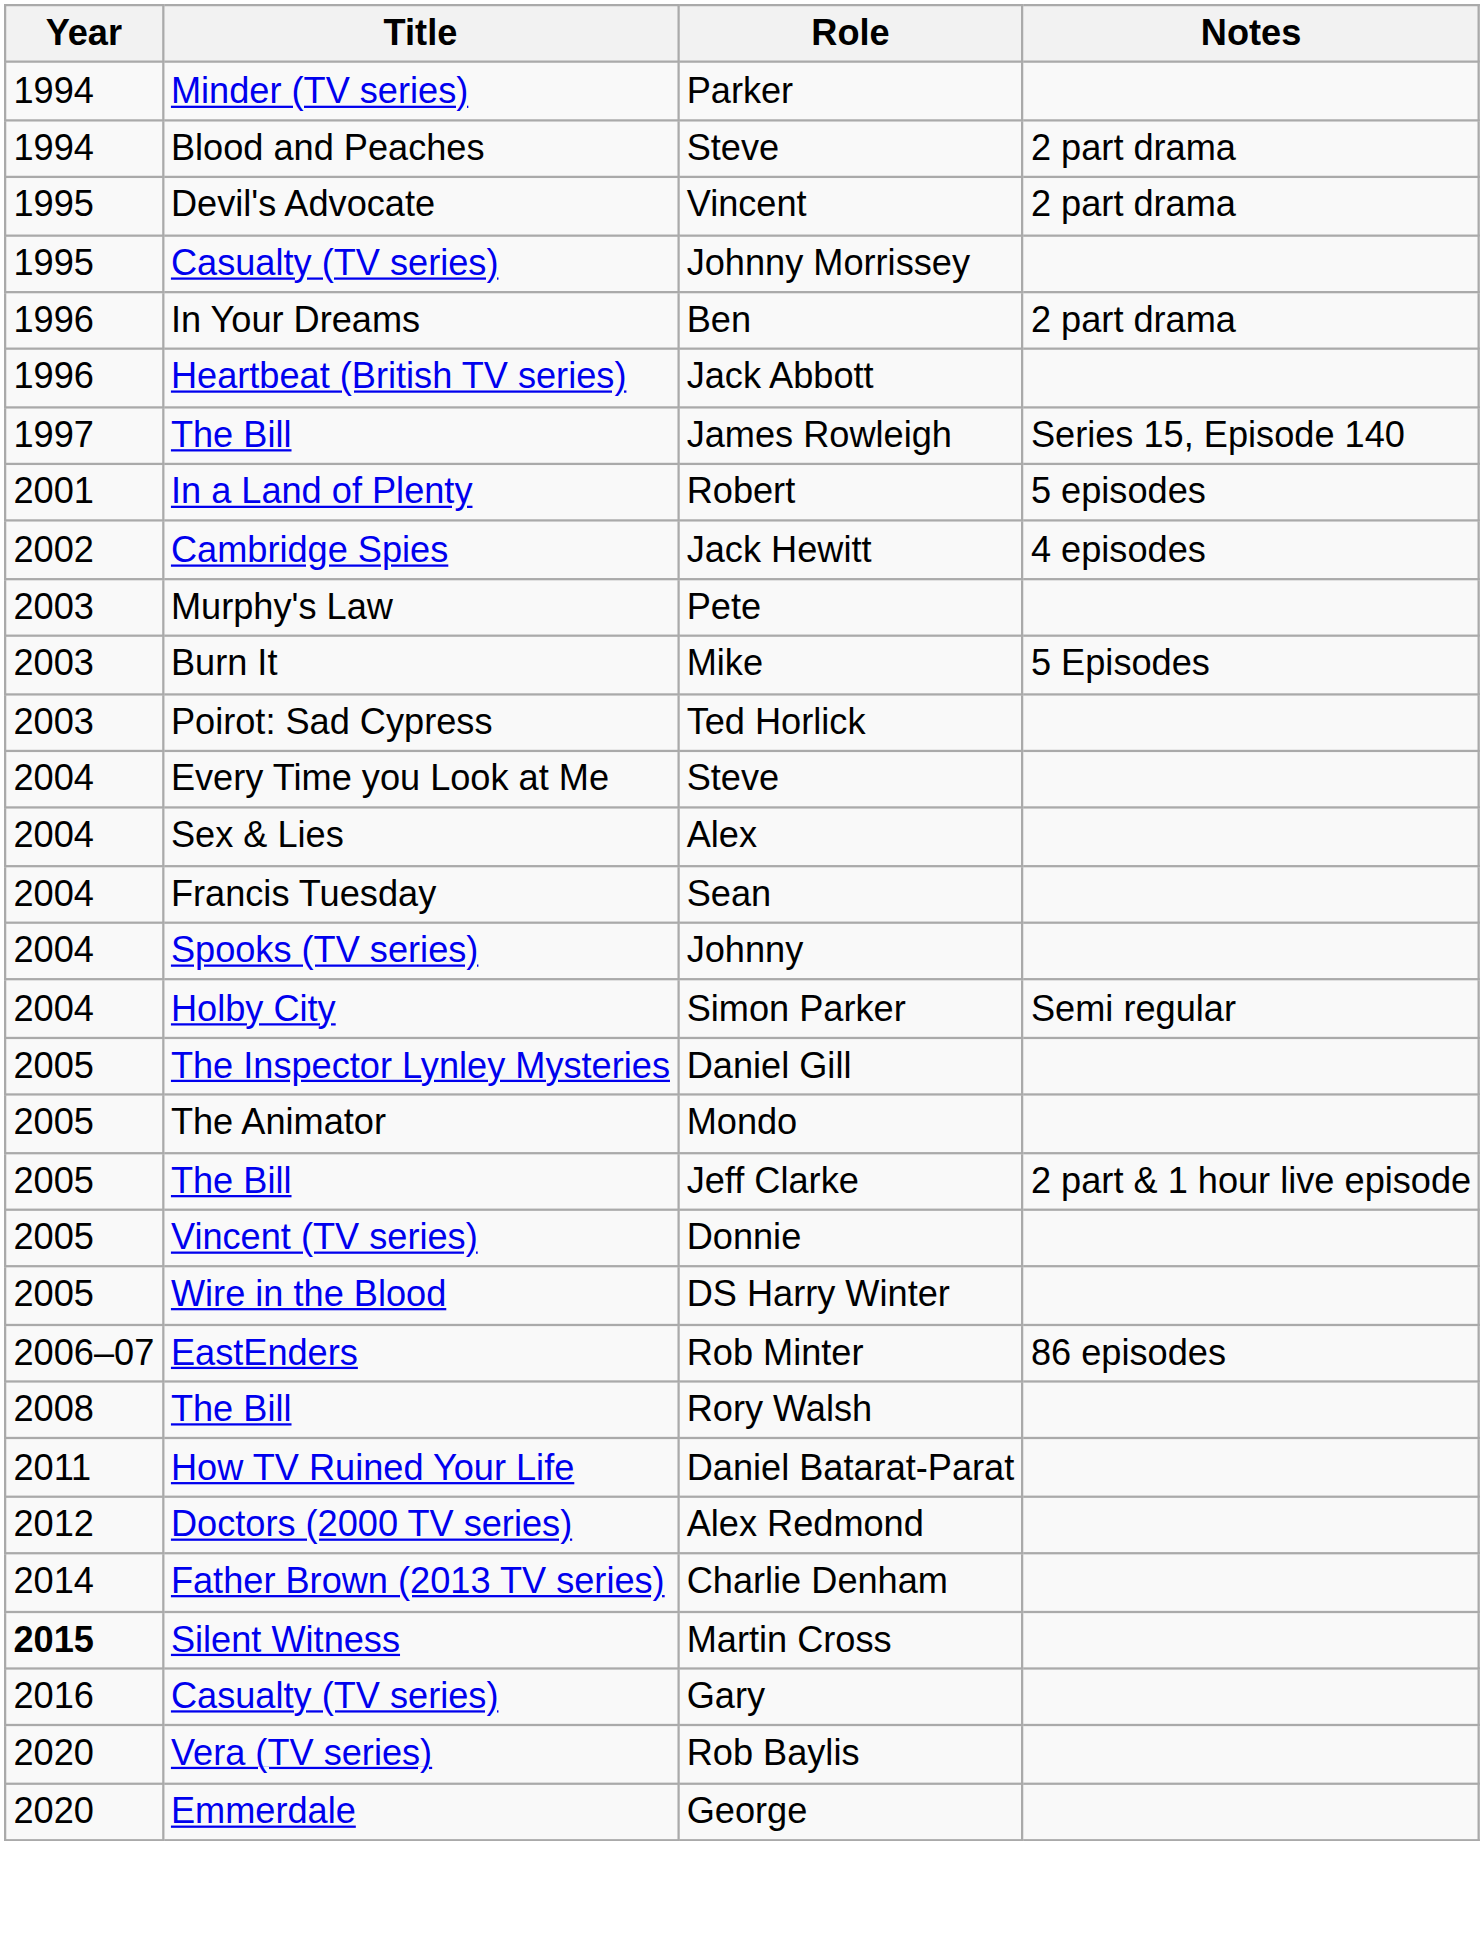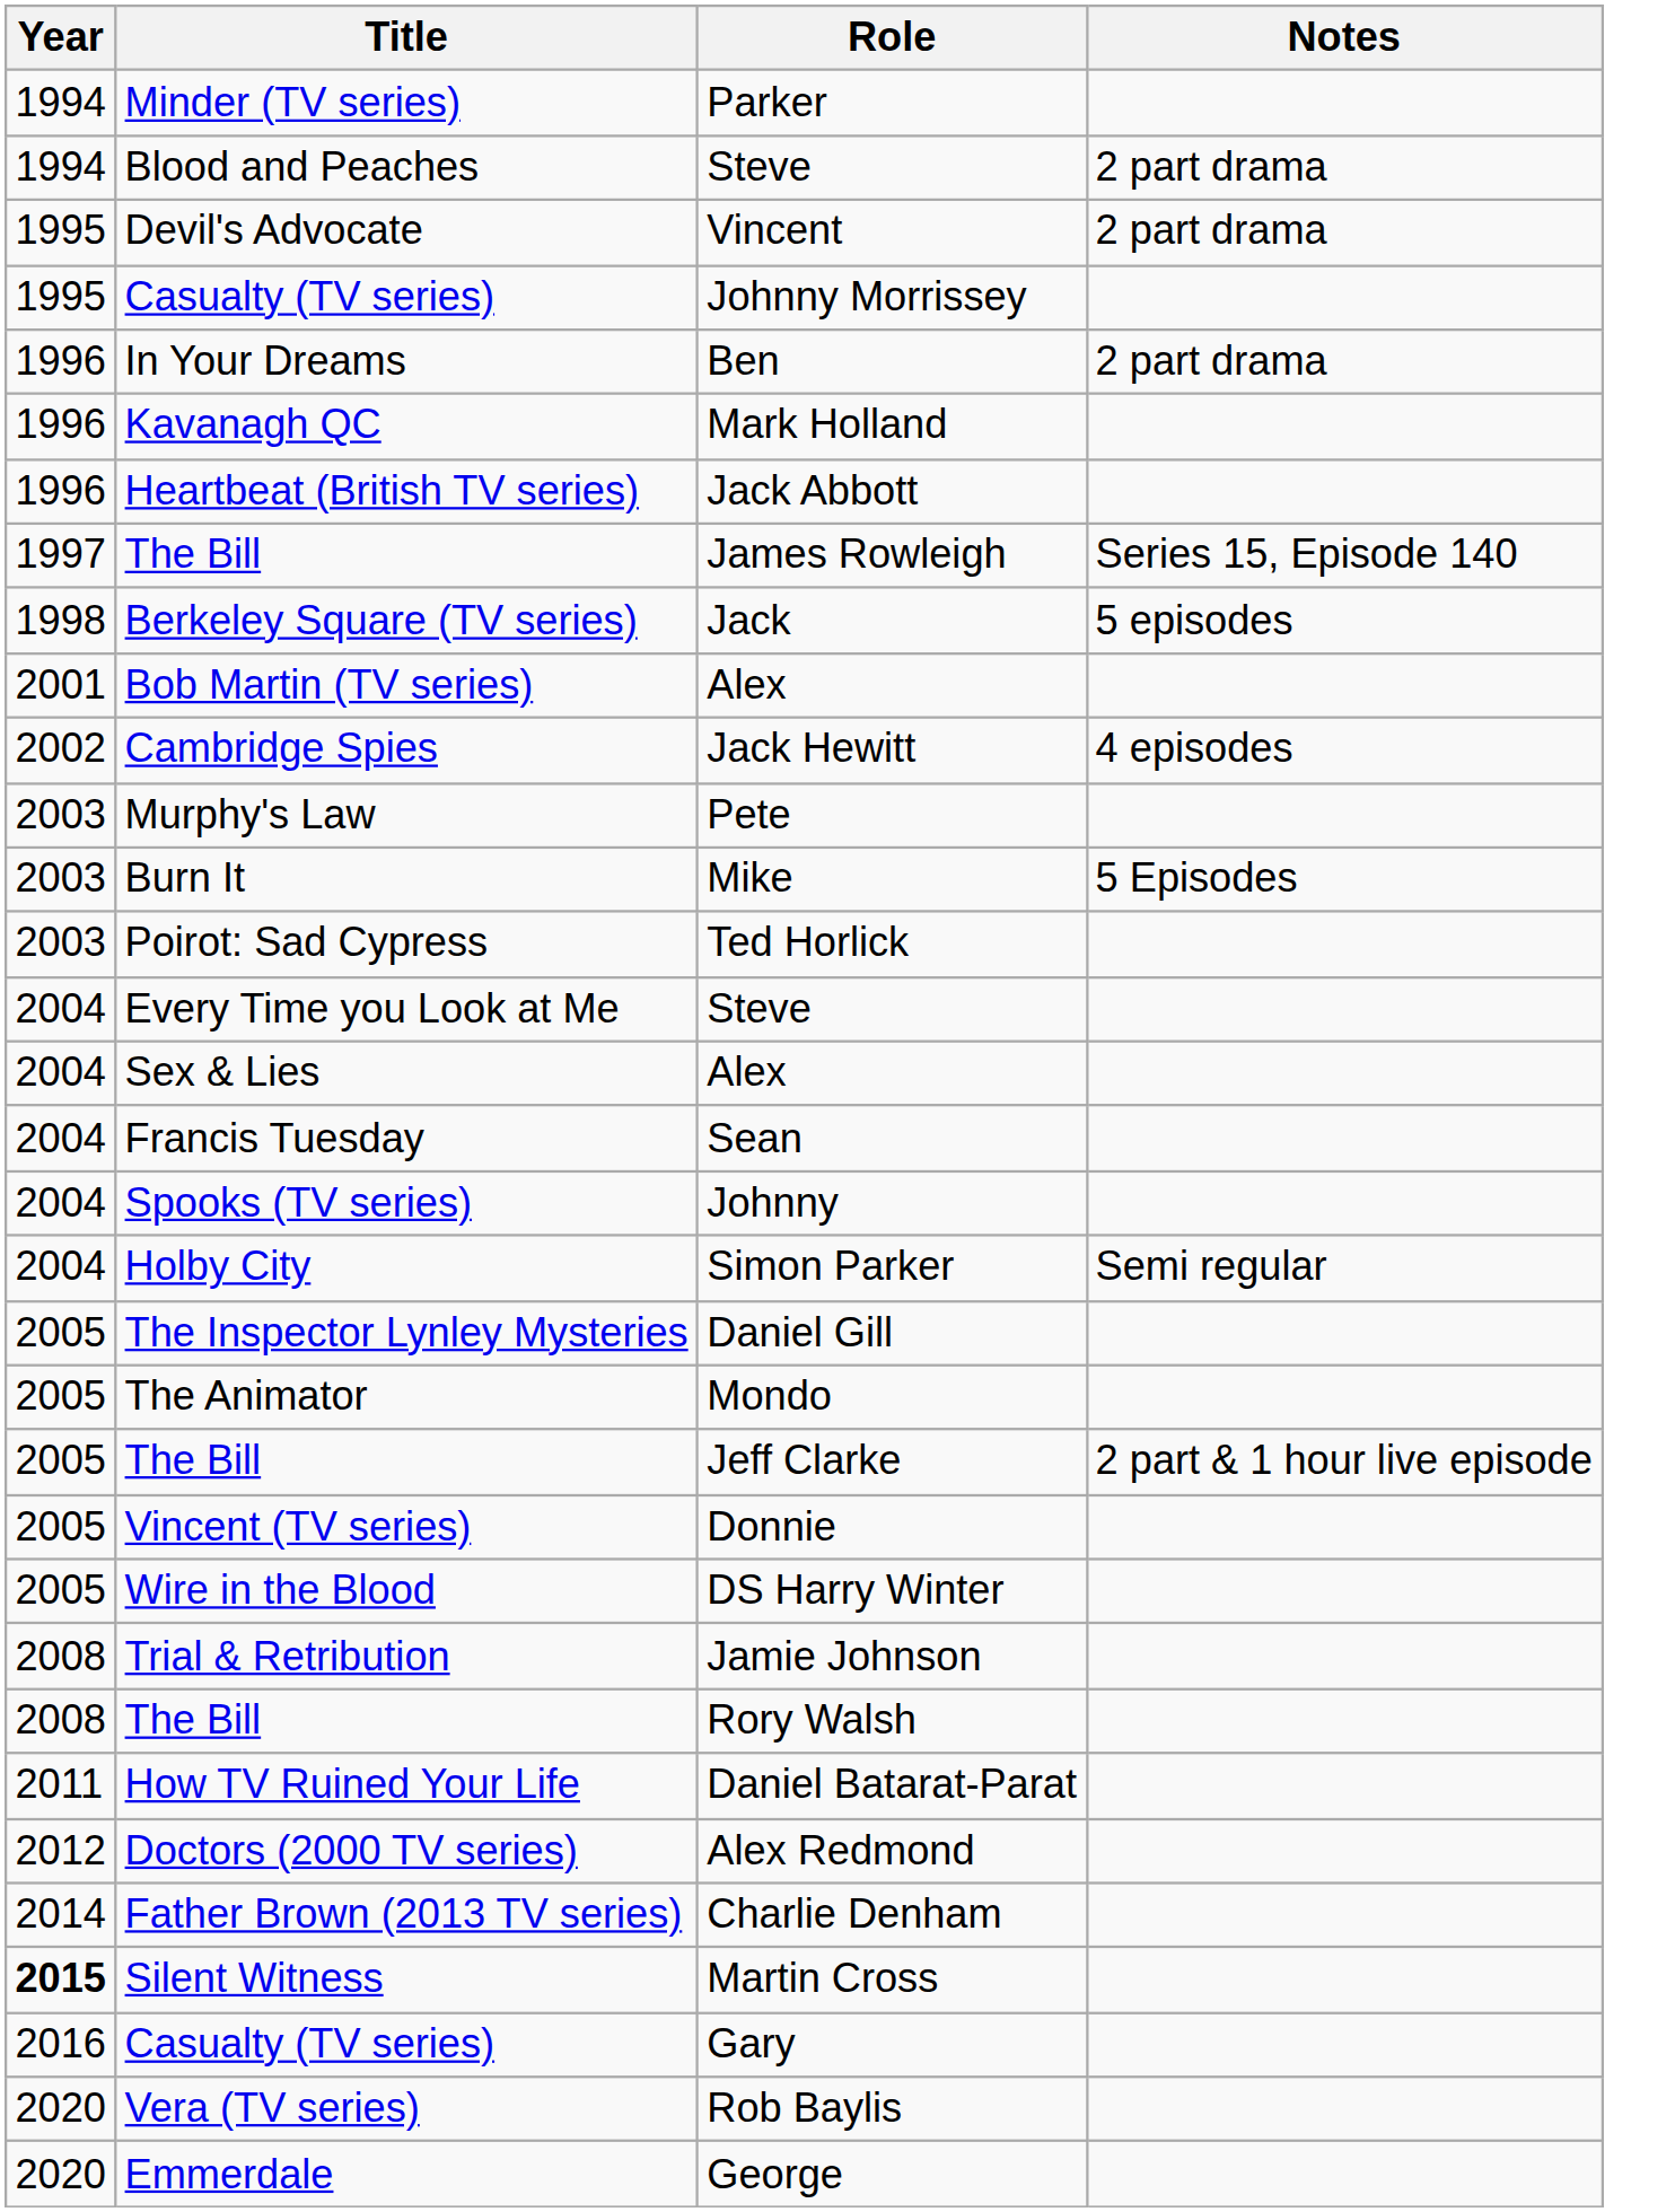+ row: 1996 | Kavanagh QC | Mark Holland
+ row: 1998 | Berkeley Square (TV series) | Jack | 5 episodes
+ row: 2001 | Bob Martin (TV series) | Alex
- row: 2001 | In a Land of Plenty | Robert | 5 episodes
- row: 2006–07 | EastEnders | Rob Minter | 86 episodes
+ row: 2008 | Trial & Retribution | Jamie Johnson
